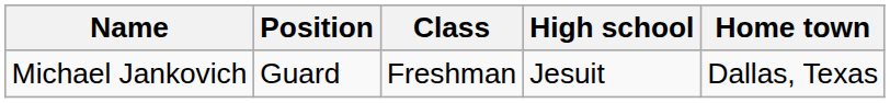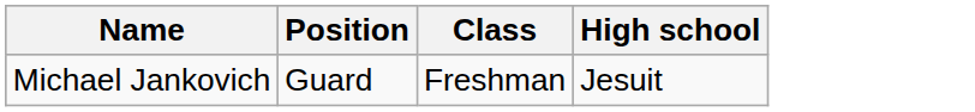- column: Home town | Dallas, Texas
